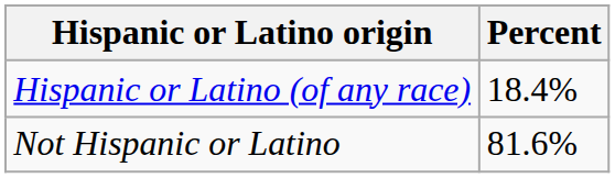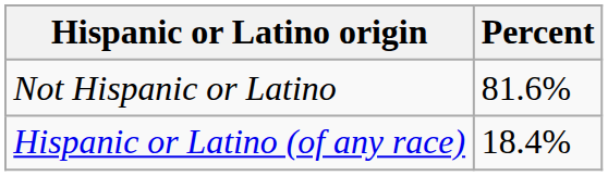rows swapped: Hispanic or Latino (of any race) <-> Not Hispanic or Latino
